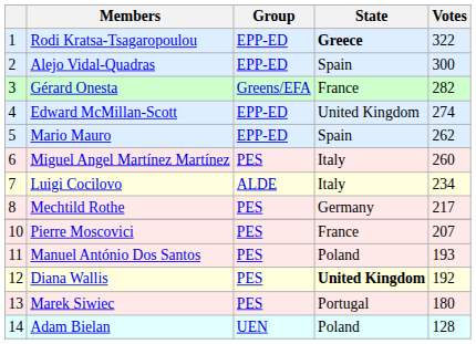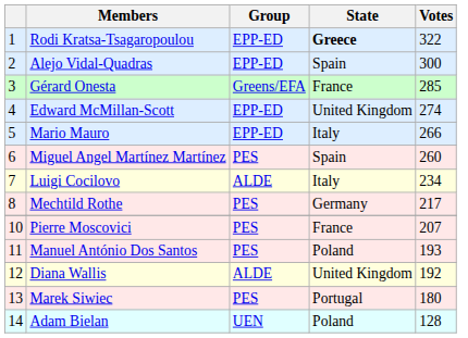Gérard Onesta | Votes: 282 -> 285
Mario Mauro | State: Spain -> Italy
Mario Mauro | Votes: 262 -> 266
Miguel Angel Martínez Martínez | State: Italy -> Spain
Diana Wallis | Group: PES -> ALDE
Diana Wallis | State: bold -> normal
